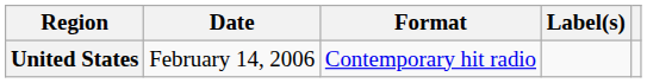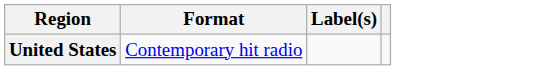- column: Date | February 14, 2006
